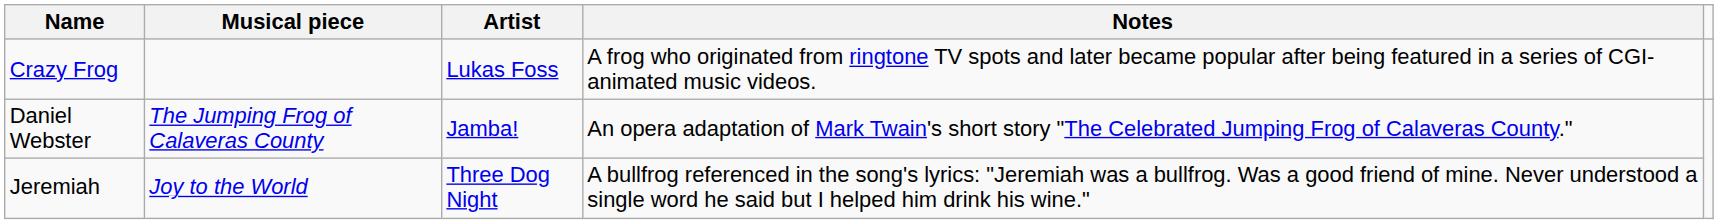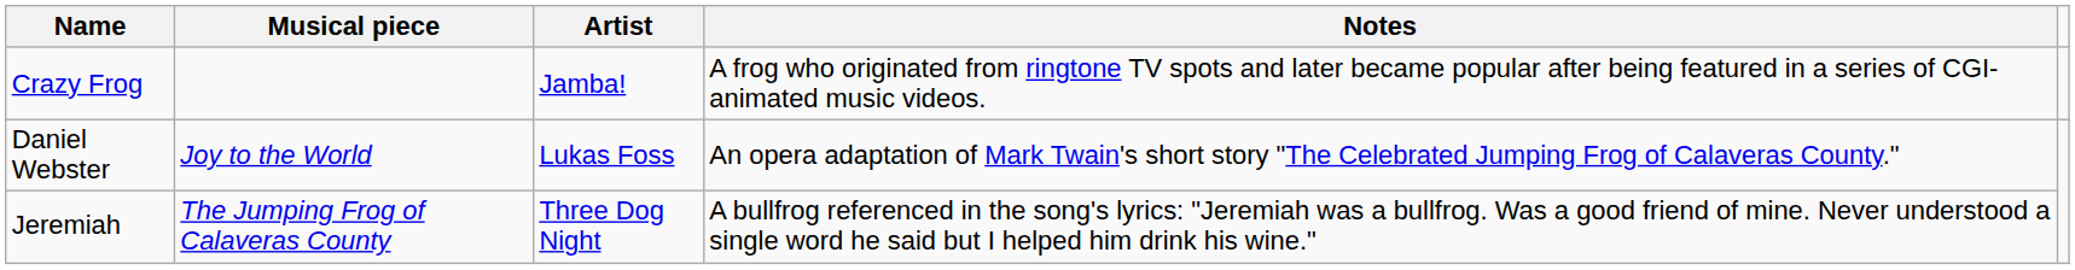Crazy Frog | Artist: Lukas Foss -> Jamba!
Daniel Webster | Musical piece: The Jumping Frog of Calaveras County -> Joy to the World
Daniel Webster | Artist: Jamba! -> Lukas Foss
Jeremiah | Musical piece: Joy to the World -> The Jumping Frog of Calaveras County
